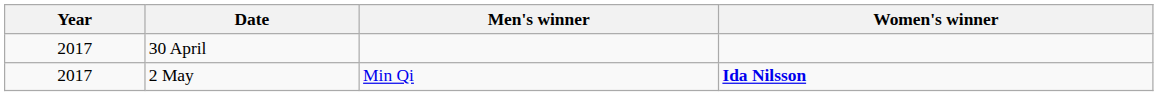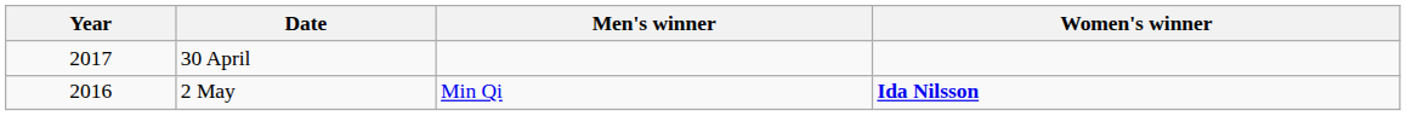2 May | Year: 2017 -> 2016
